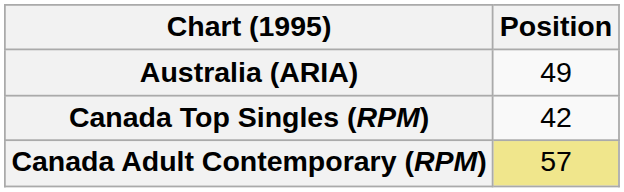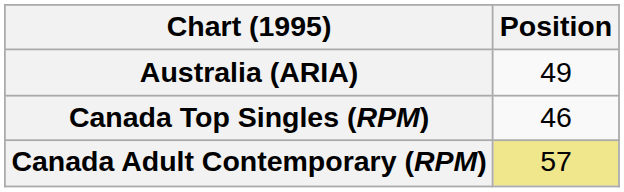Canada Top Singles (RPM) | Position: 42 -> 46
